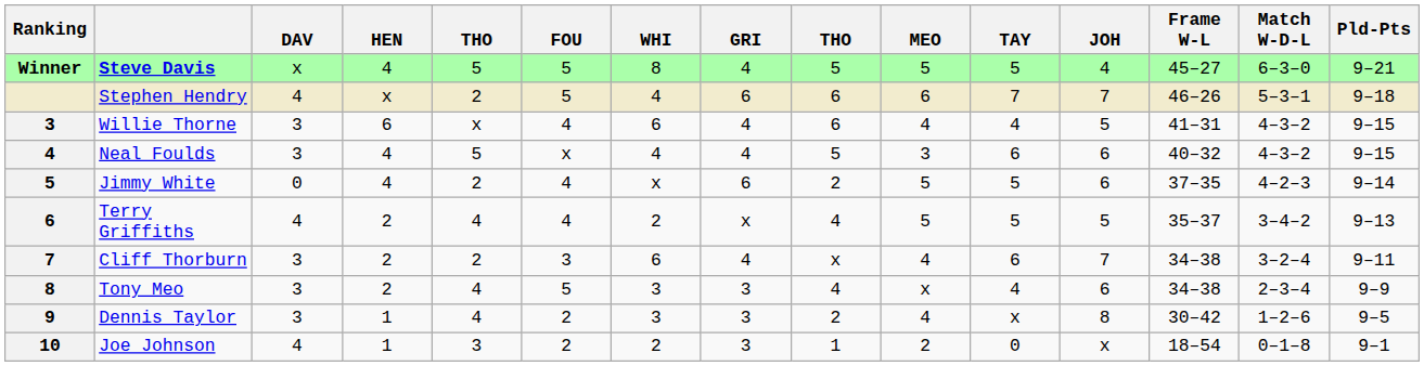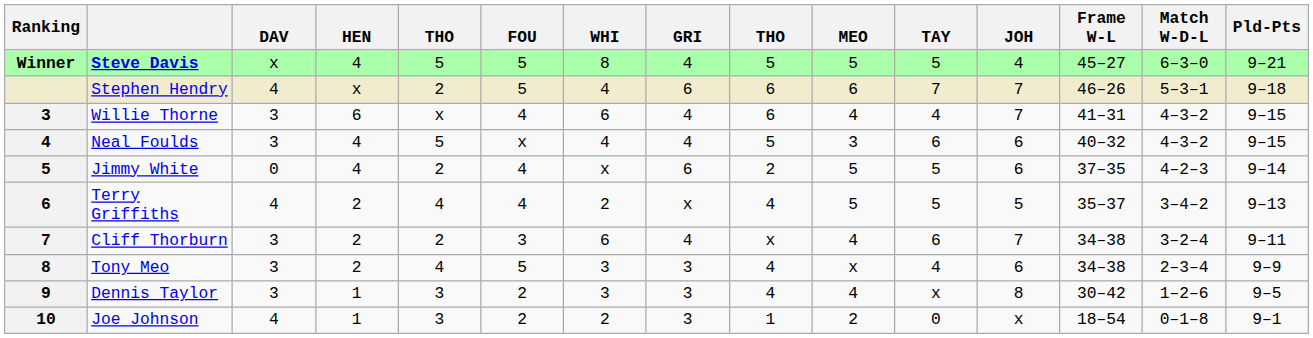Willie Thorne | JOH: 5 -> 7
Dennis Taylor | column 5: 4 -> 3
Dennis Taylor | column 9: 2 -> 4
